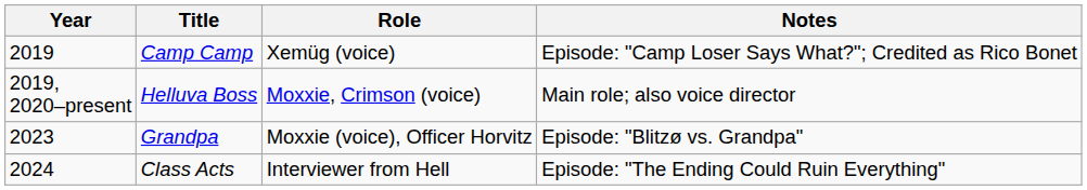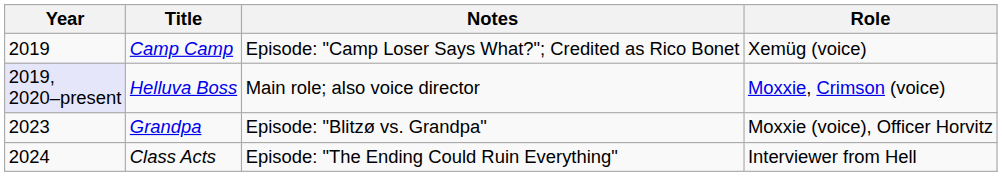columns swapped: Role <-> Notes
Helluva Boss | Year: no background -> lavender background
